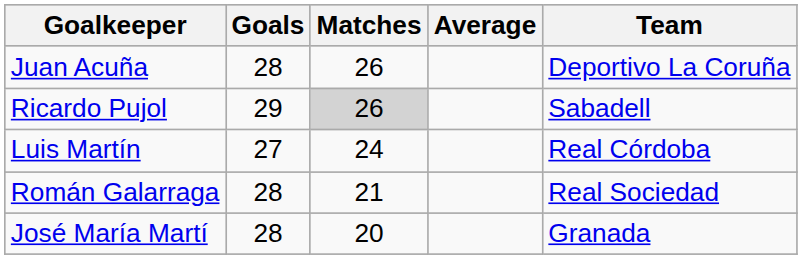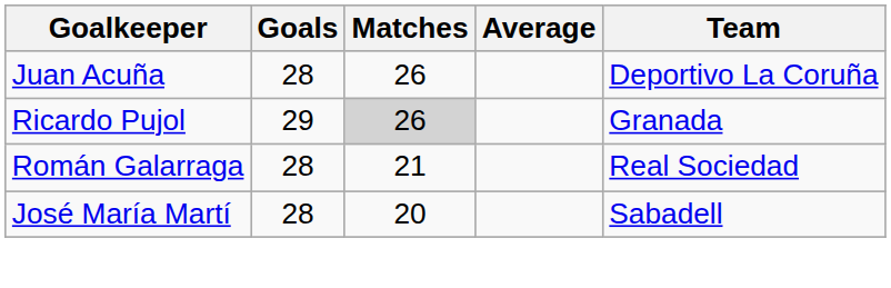Ricardo Pujol | Team: Sabadell -> Granada
- row: Luis Martín | 27 | 24 | Real Córdoba
José María Martí | Team: Granada -> Sabadell
